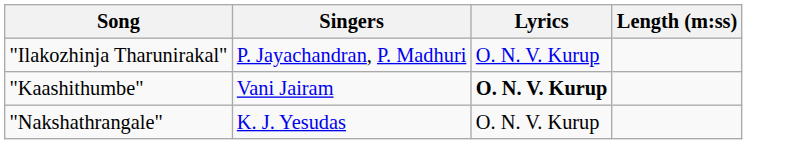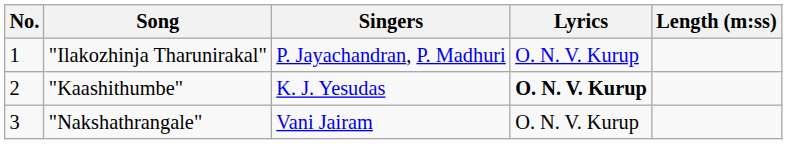+ column: No. | 1 | 2 | 3
"Kaashithumbe" | Singers: Vani Jairam -> K. J. Yesudas
"Nakshathrangale" | Singers: K. J. Yesudas -> Vani Jairam
